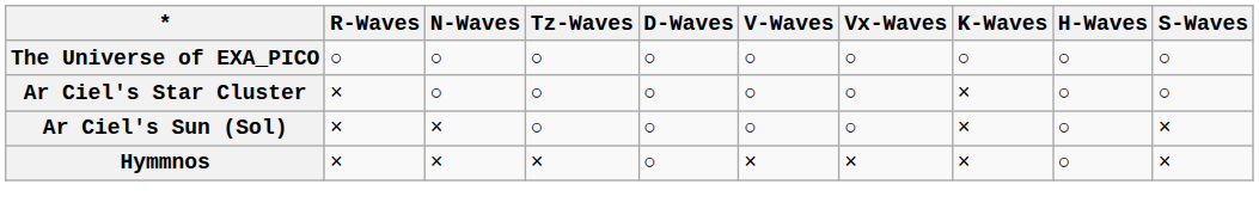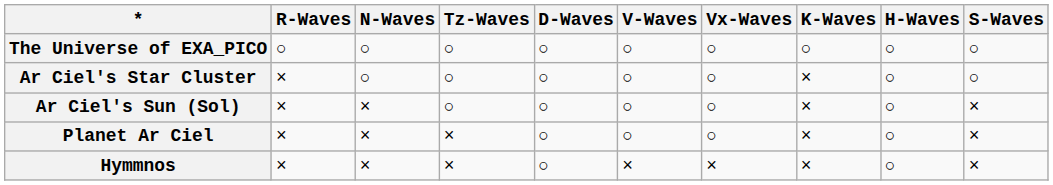+ row: Planet Ar Ciel | × | × | × | ○ | ○ | ○ | × | ○ | ×
